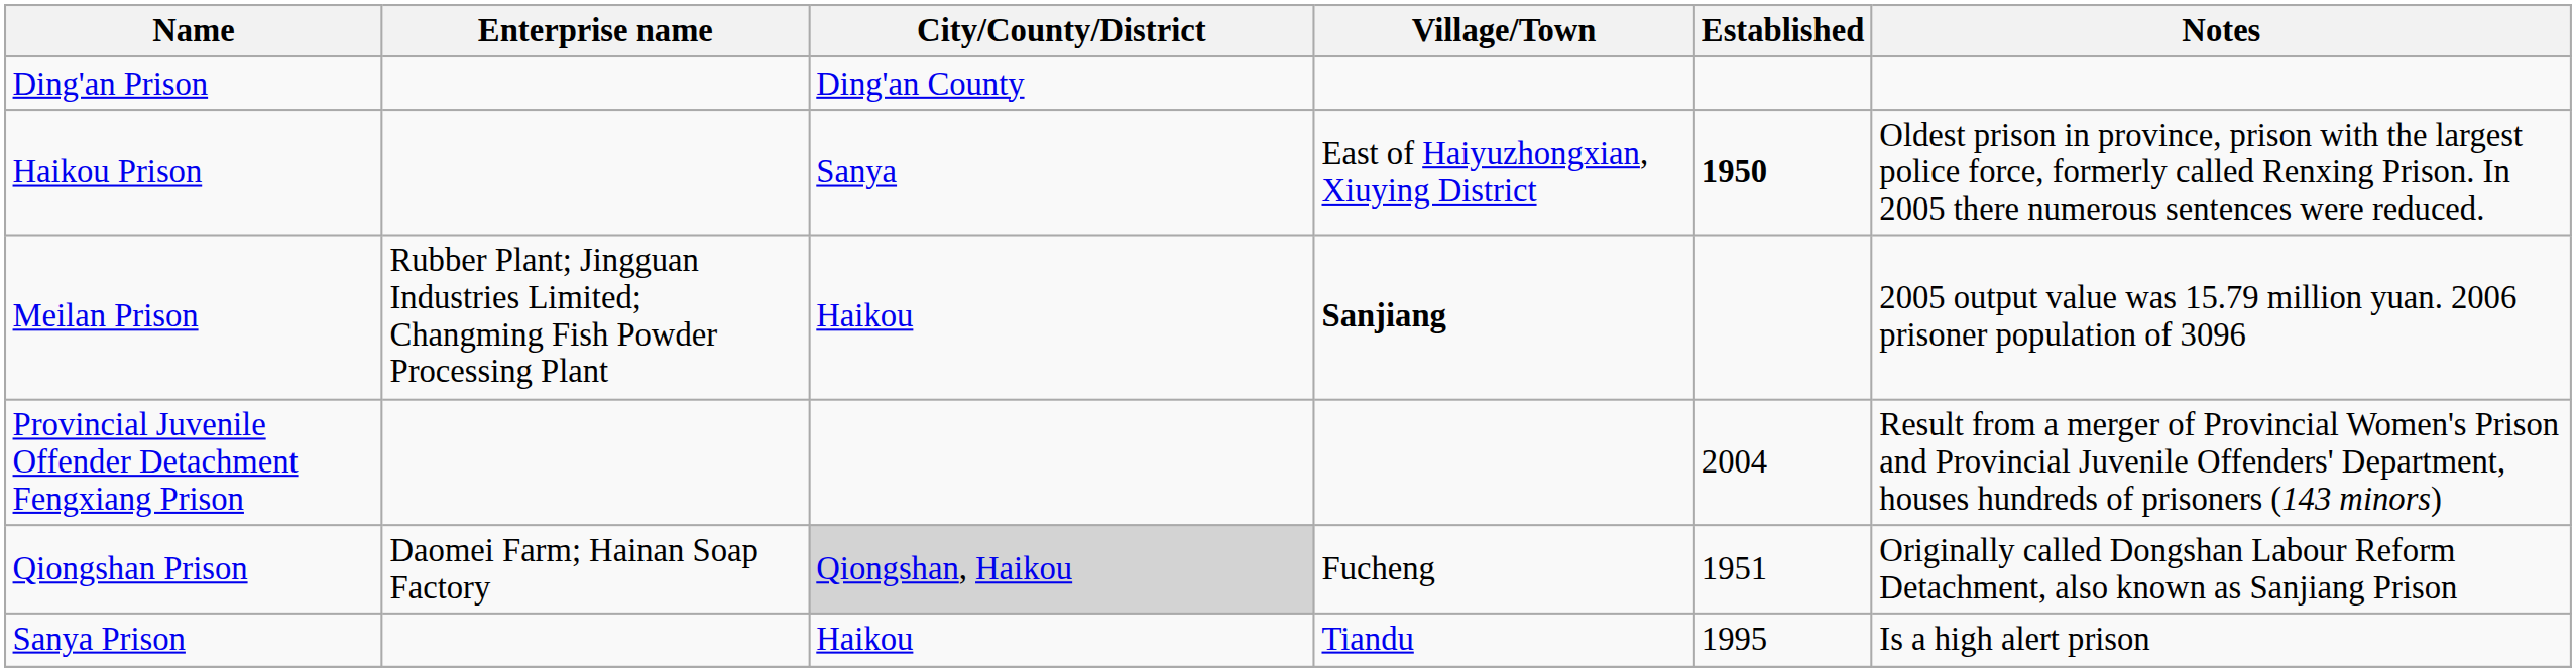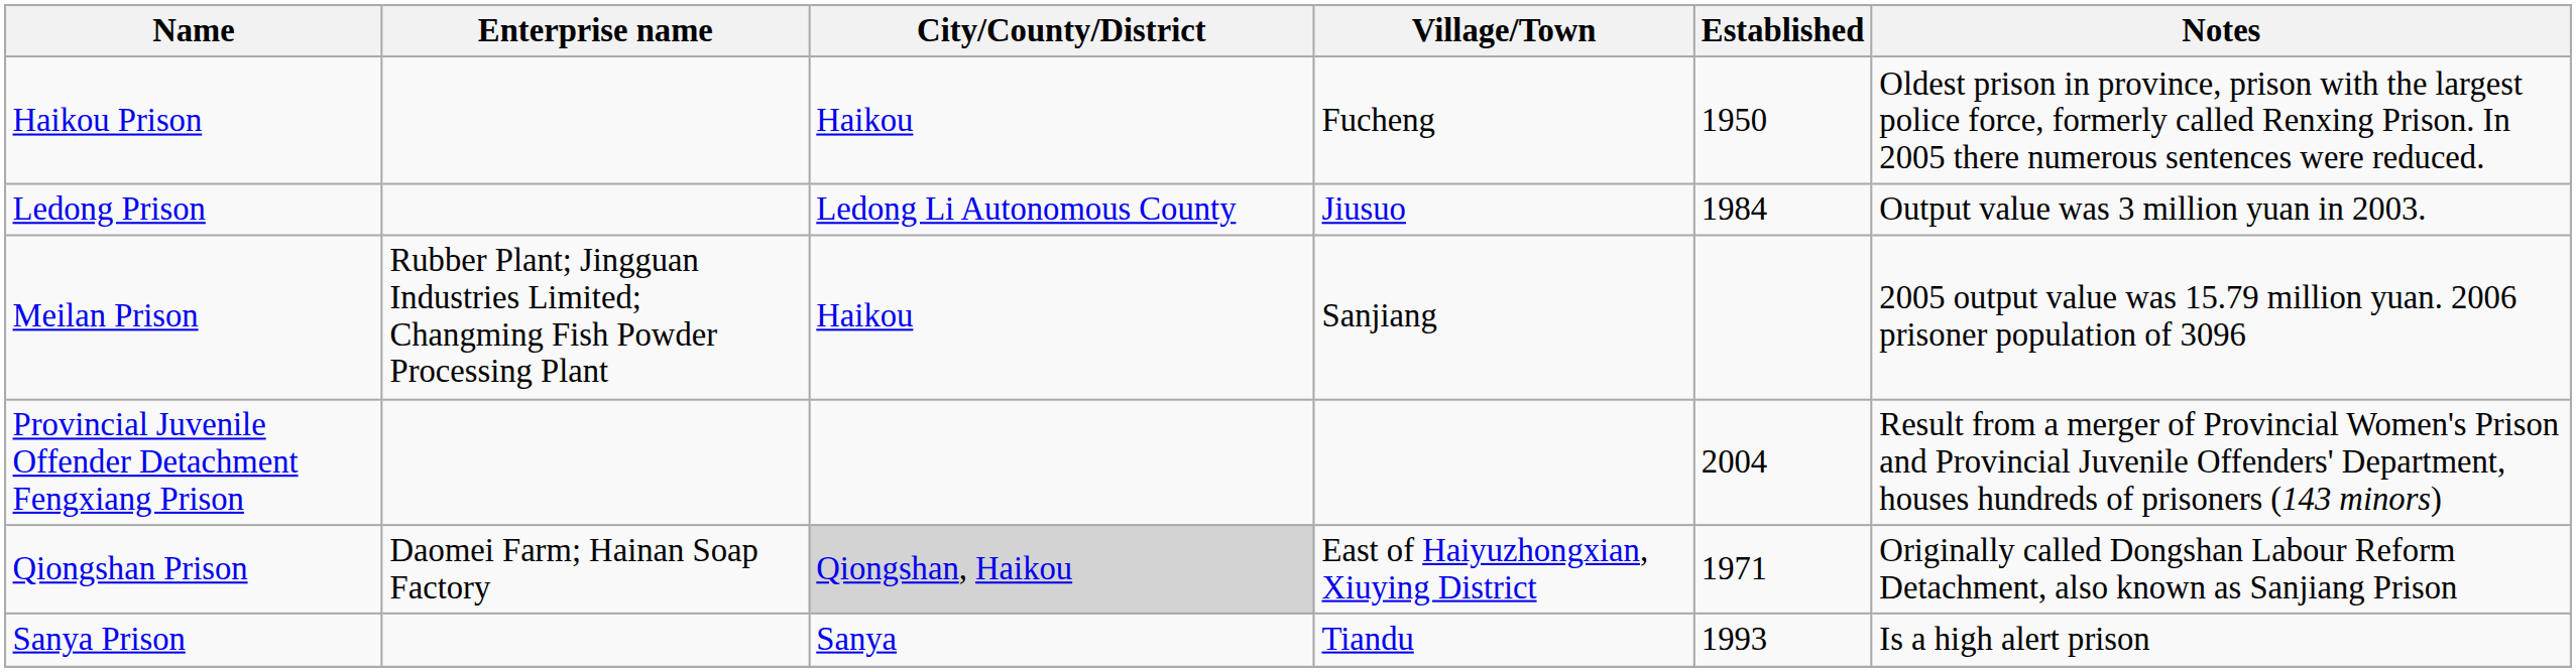- row: Ding'an Prison | Ding'an County
Haikou Prison | City/County/District: Sanya -> Haikou
Haikou Prison | Village/Town: East of Haiyuzhongxian, Xiuying District -> Fucheng
Haikou Prison | Established: bold -> normal
+ row: Ledong Prison | Ledong Li Autonomous County | Jiusuo | 1984 | Output value was 3 million yuan in 2003.
Meilan Prison | Village/Town: bold -> normal
Qiongshan Prison | Village/Town: Fucheng -> East of Haiyuzhongxian, Xiuying District
Qiongshan Prison | Established: 1951 -> 1971
Sanya Prison | City/County/District: Haikou -> Sanya
Sanya Prison | Established: 1995 -> 1993
